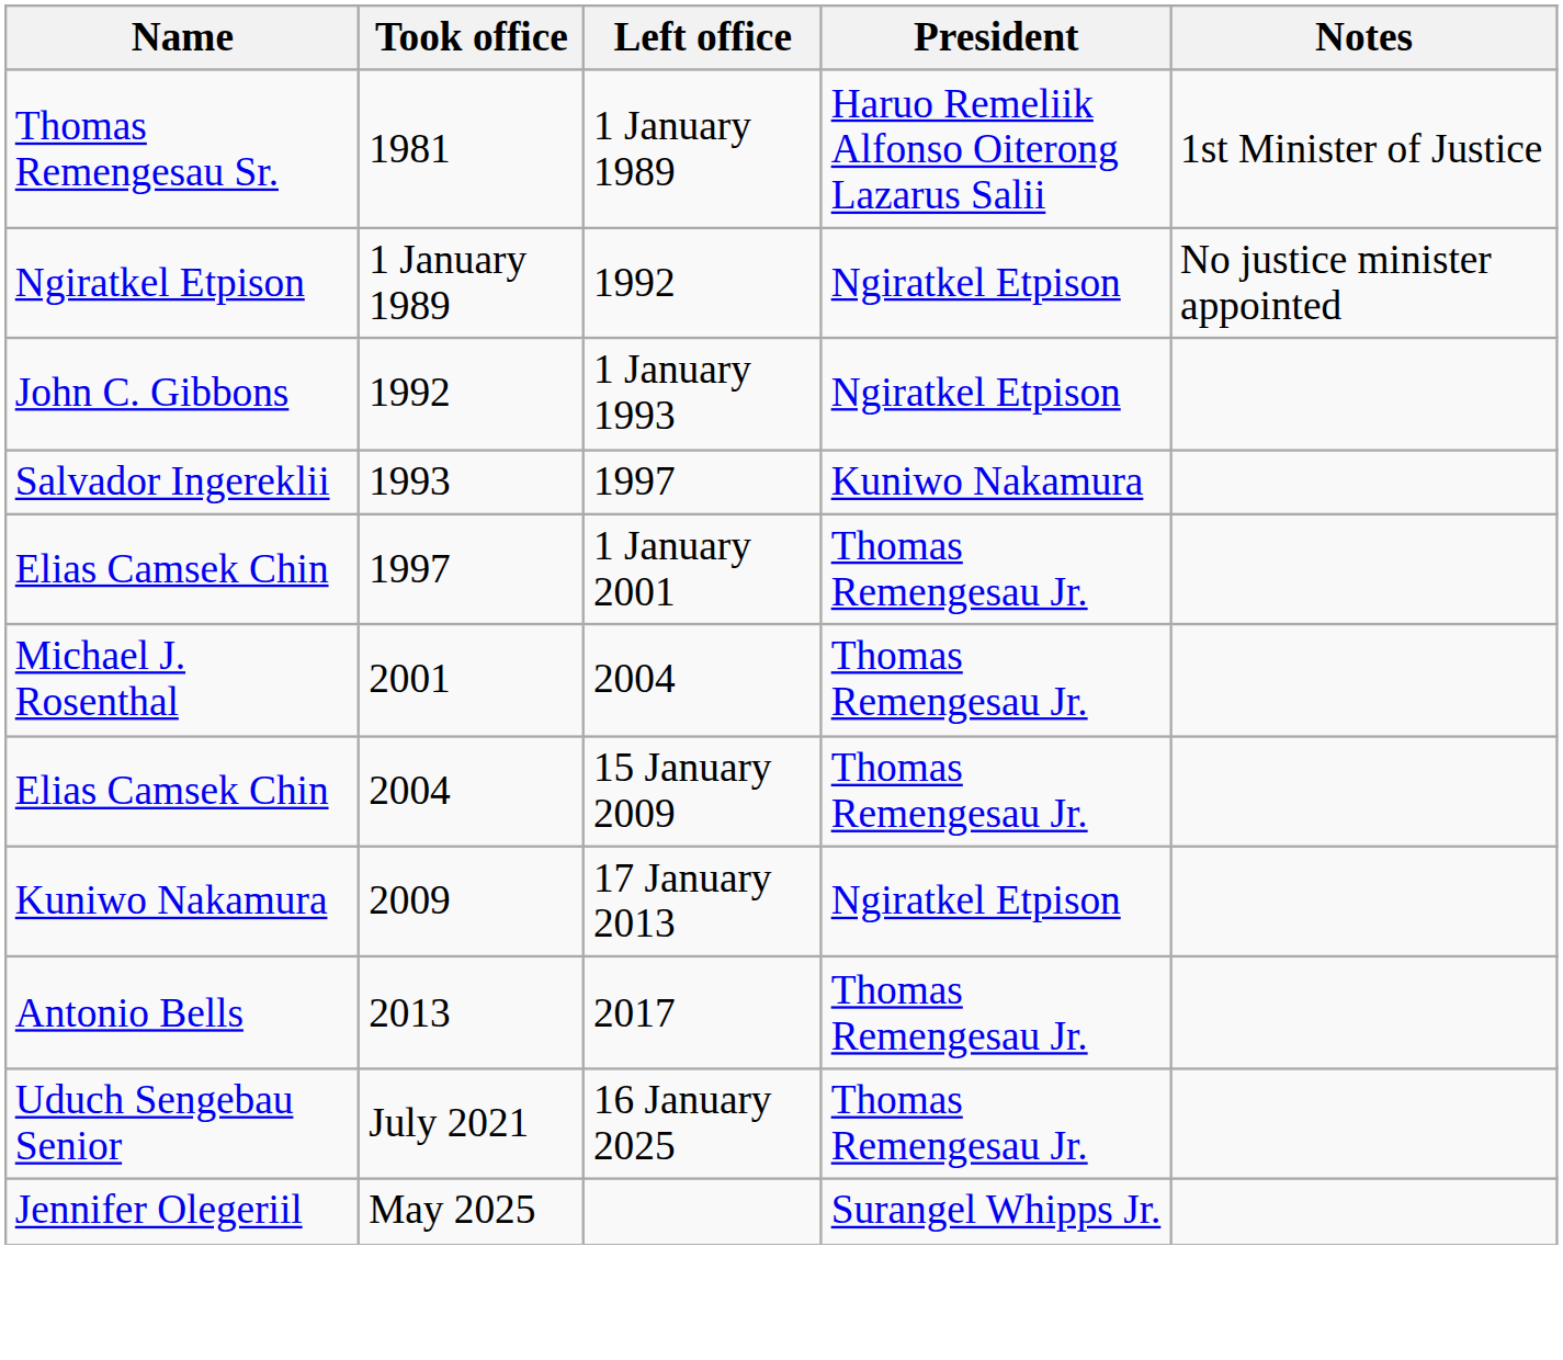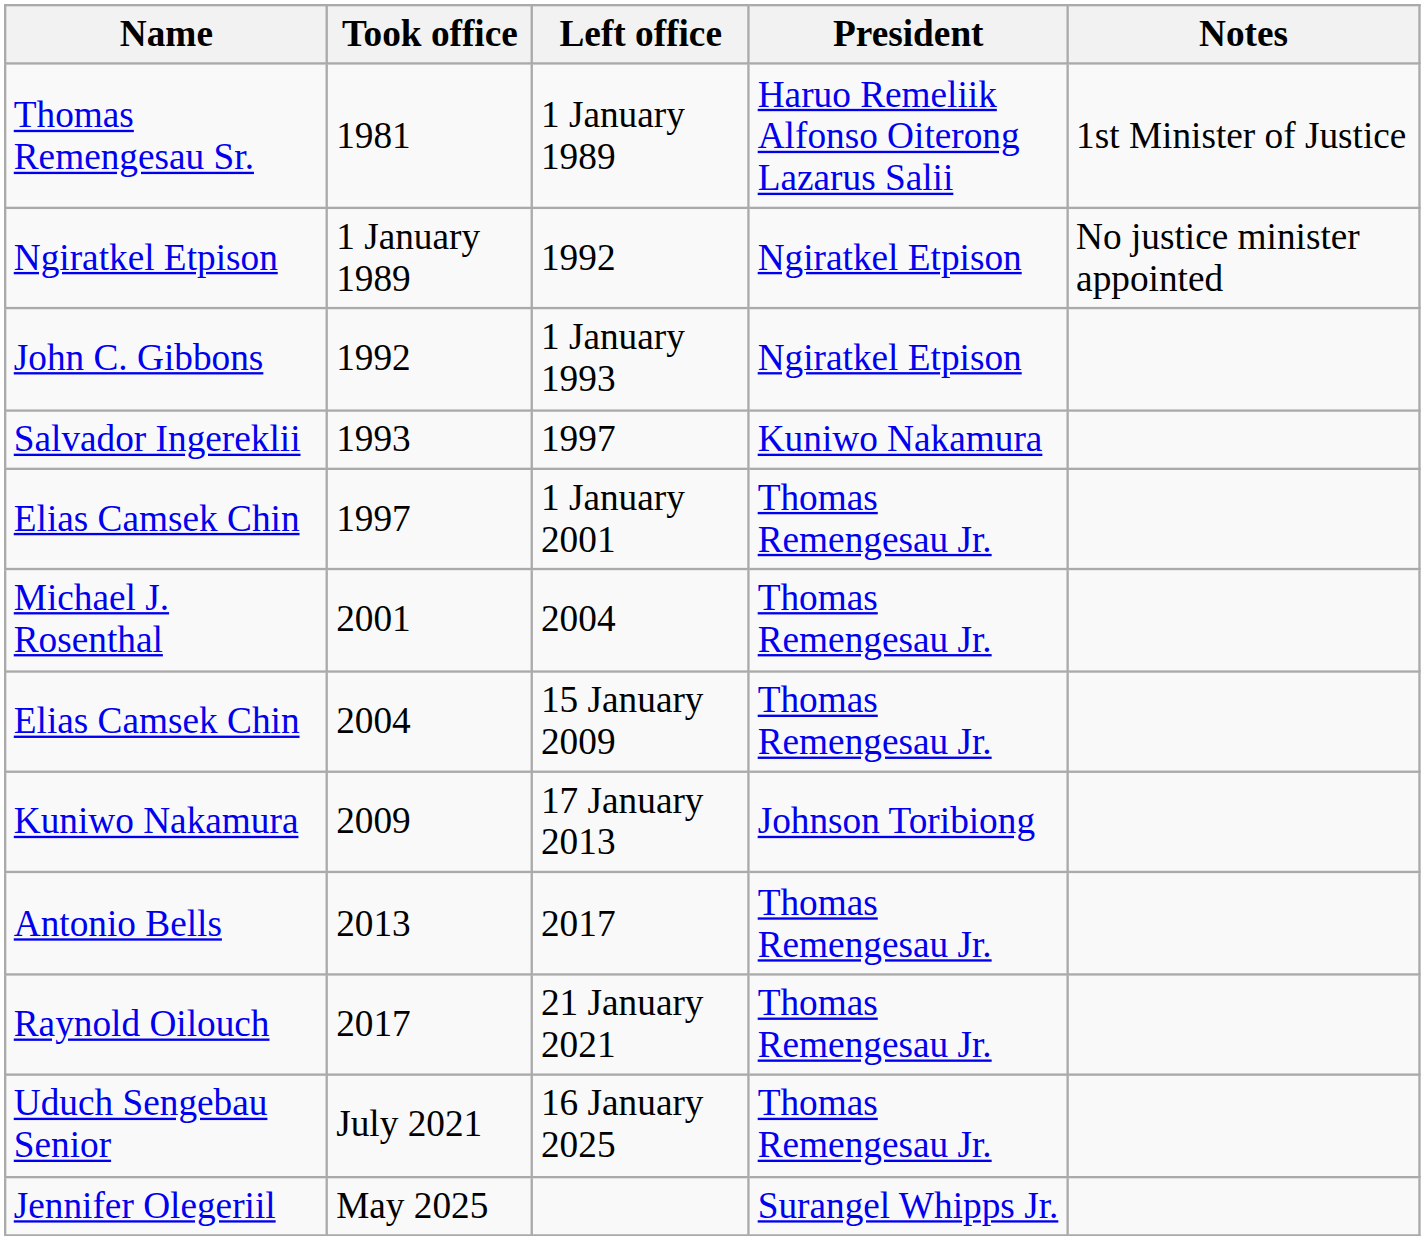17 January 2013 | President: Ngiratkel Etpison -> Johnson Toribiong
+ row: Raynold Oilouch | 2017 | 21 January 2021 | Thomas Remengesau Jr.
